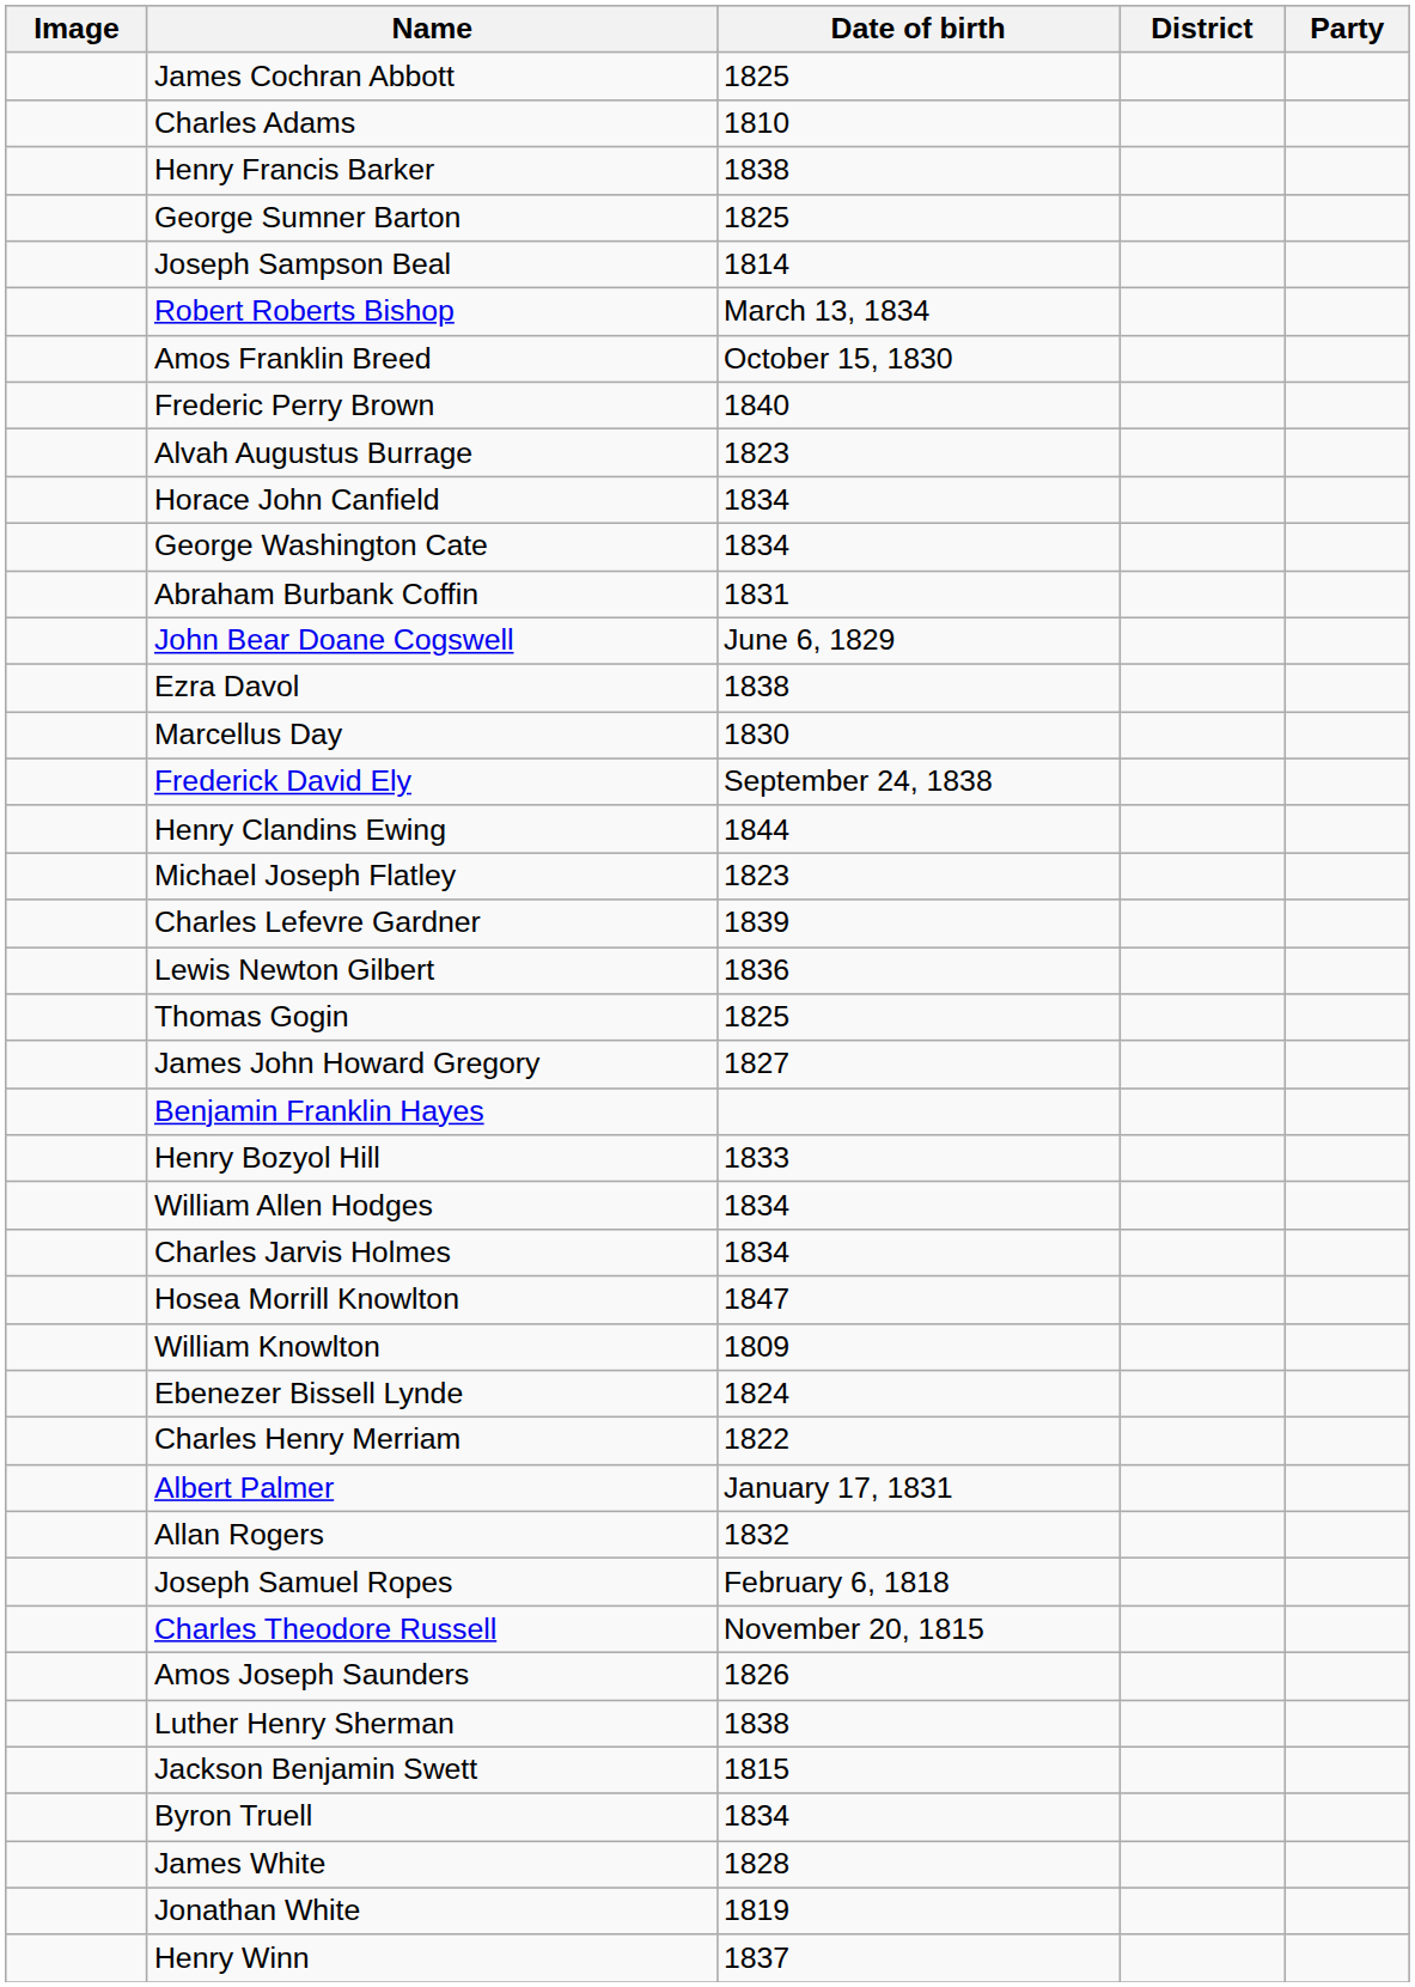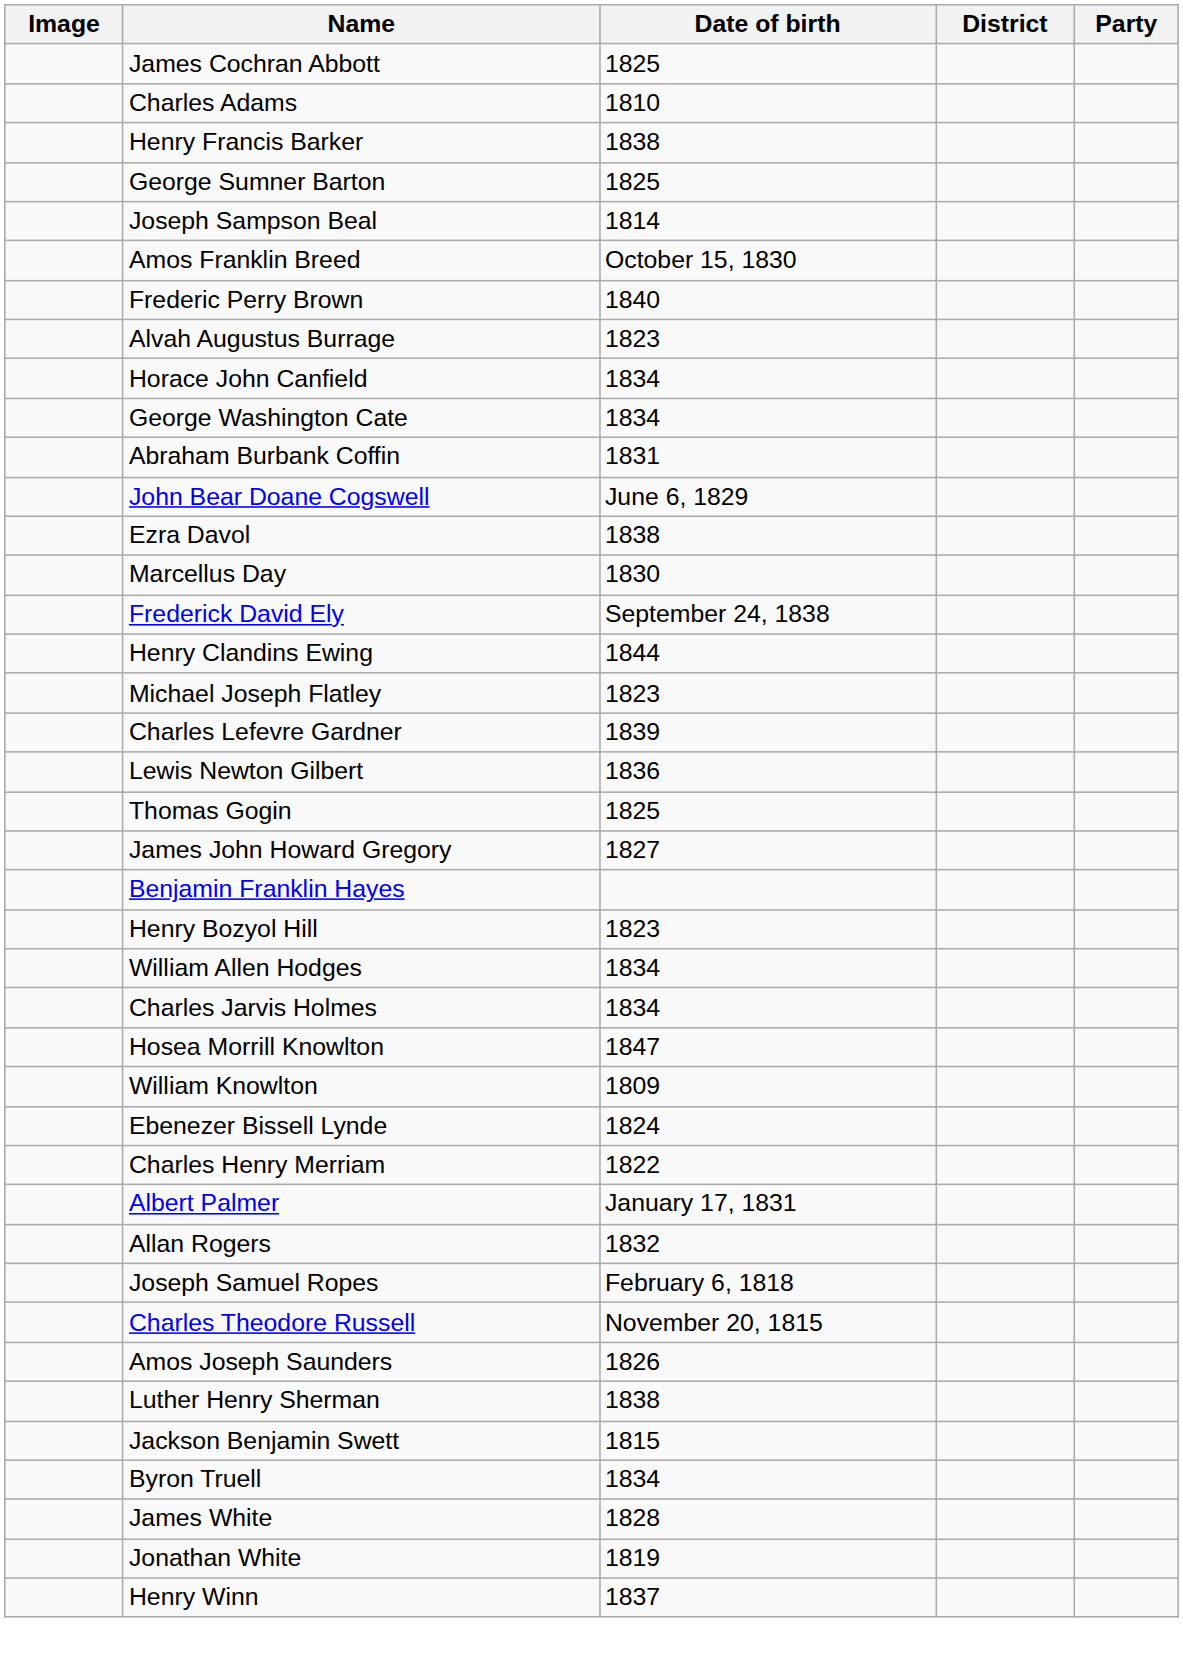- row: Robert Roberts Bishop | March 13, 1834
Henry Bozyol Hill | Date of birth: 1833 -> 1823
